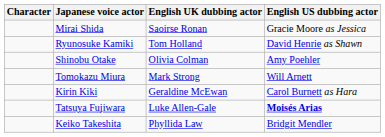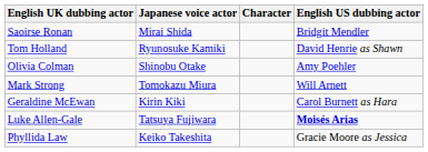columns swapped: Character <-> English UK dubbing actor
Mirai Shida | English US dubbing actor: Gracie Moore as Jessica -> Bridgit Mendler
Keiko Takeshita | English US dubbing actor: Bridgit Mendler -> Gracie Moore as Jessica
